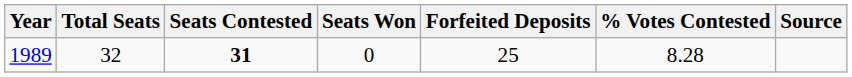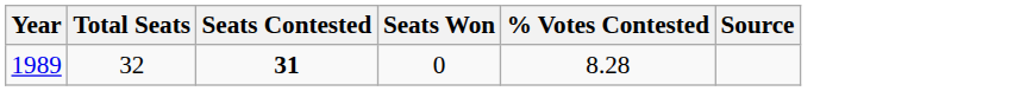- column: Forfeited Deposits | 25
